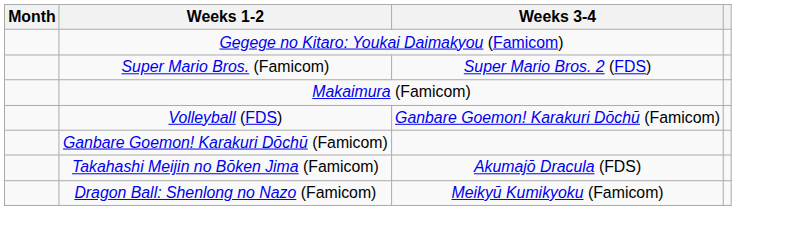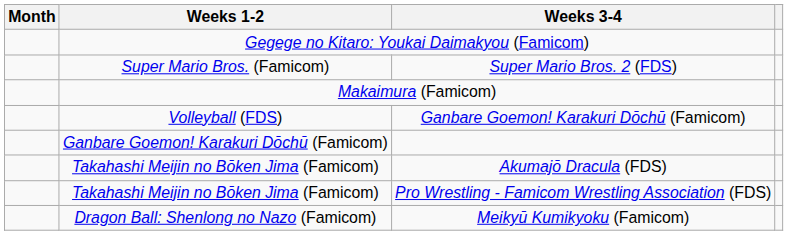+ row: Takahashi Meijin no Bōken Jima (Famicom) | Pro Wrestling - Famicom Wrestling Association (FDS)
